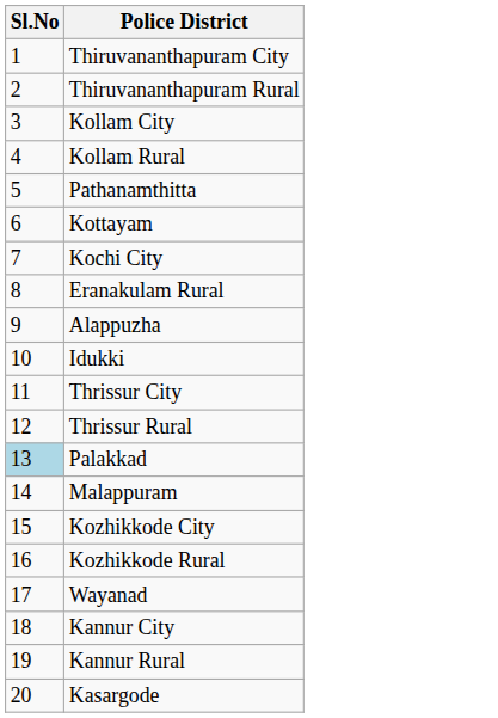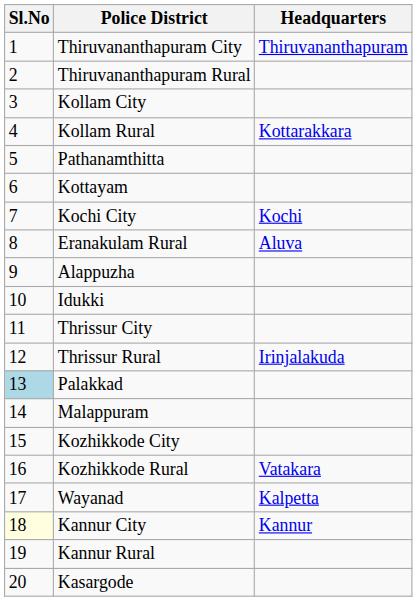+ column: Headquarters | Thiruvananthapuram | Kottarakkara | Kochi | Aluva | Irinjalakuda | Vatakara | Kalpetta | Kannur
Kannur City | Sl.No: no background -> lightyellow background
